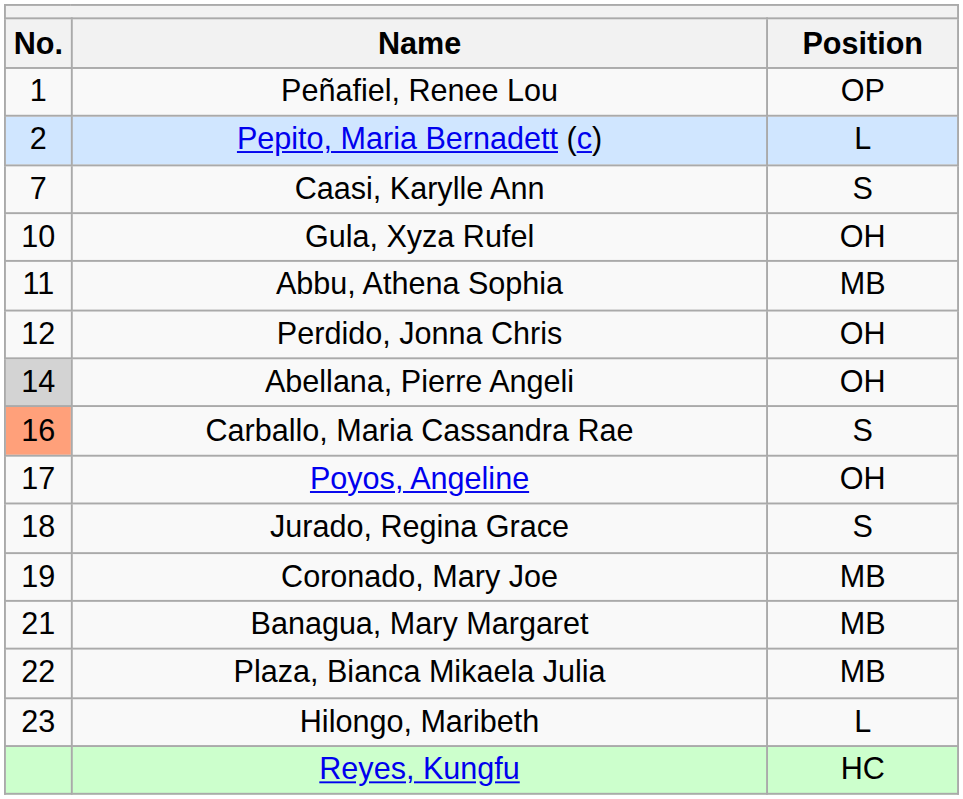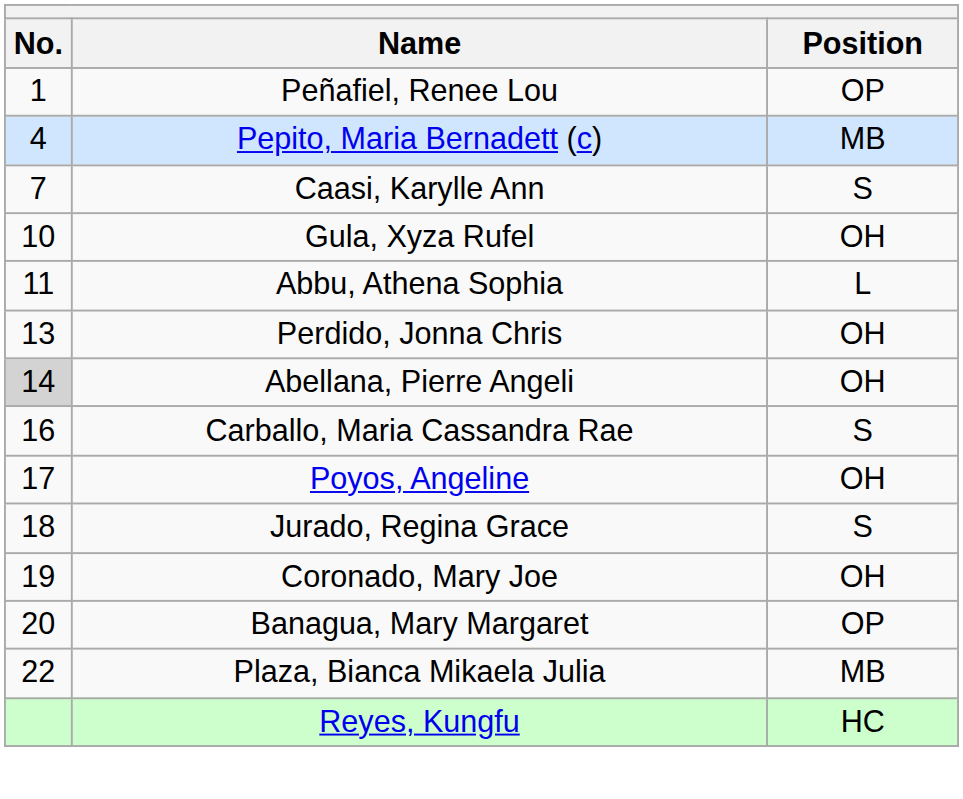Pepito, Maria Bernadett (c) | No.: 2 -> 4
Pepito, Maria Bernadett (c) | Position: L -> MB
Abbu, Athena Sophia | Position: MB -> L
Perdido, Jonna Chris | No.: 12 -> 13
Carballo, Maria Cassandra Rae | No.: lightsalmon background -> no background
Coronado, Mary Joe | Position: MB -> OH
Banagua, Mary Margaret | No.: 21 -> 20
Banagua, Mary Margaret | Position: MB -> OP
- row: 23 | Hilongo, Maribeth | L
